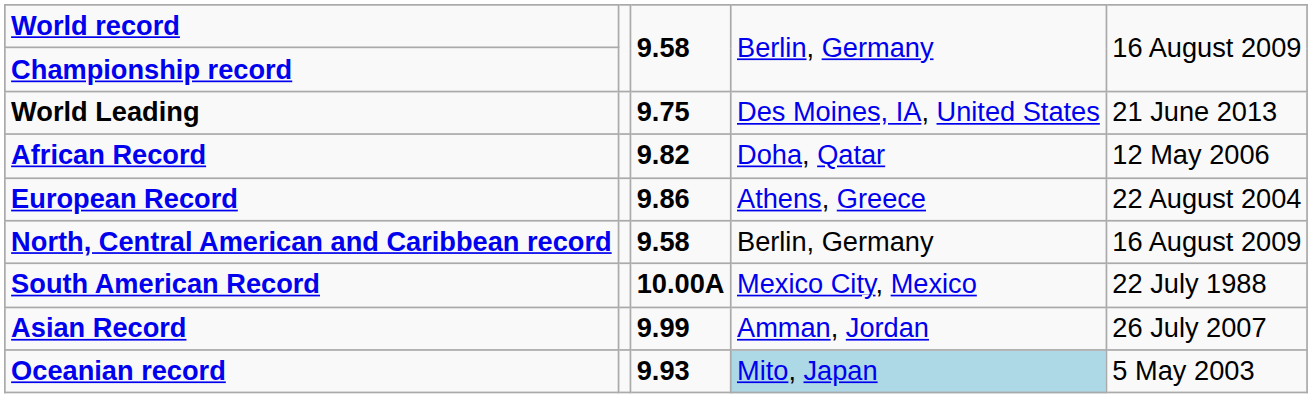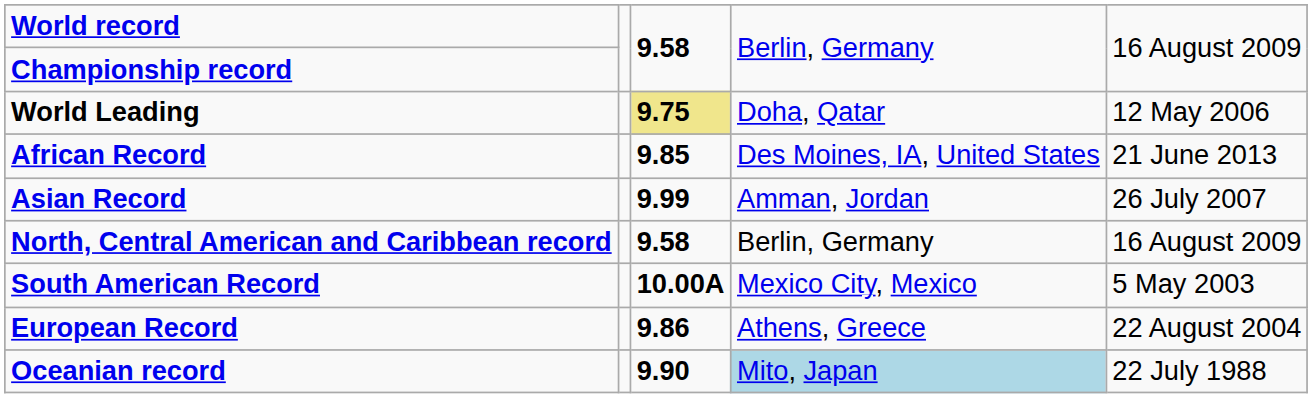World Leading | column 3: no background -> khaki background
World Leading | column 4: Des Moines, IA, United States -> Doha, Qatar
World Leading | column 5: 21 June 2013 -> 12 May 2006
African Record | column 3: 9.82 -> 9.85
African Record | column 4: Doha, Qatar -> Des Moines, IA, United States
African Record | column 5: 12 May 2006 -> 21 June 2013
rows swapped: Asian Record <-> European Record
South American Record | column 5: 22 July 1988 -> 5 May 2003
Oceanian record | column 3: 9.93 -> 9.90
Oceanian record | column 5: 5 May 2003 -> 22 July 1988
